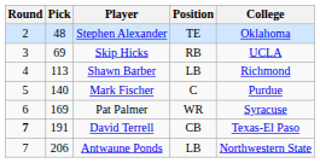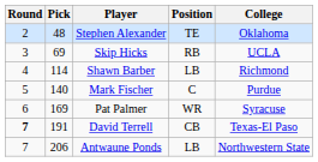Shawn Barber | Pick: 113 -> 114
